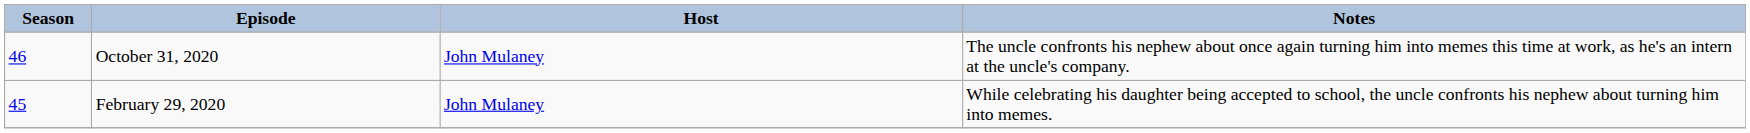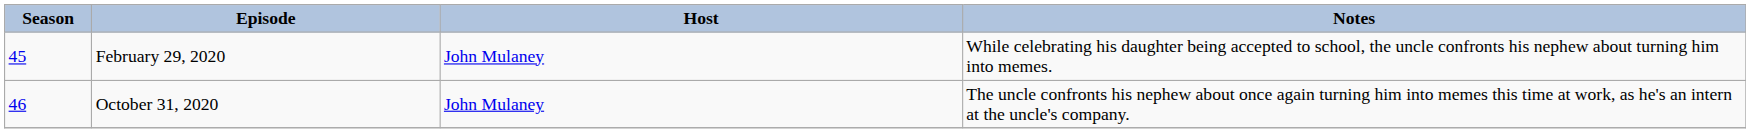rows swapped: February 29, 2020 <-> October 31, 2020
